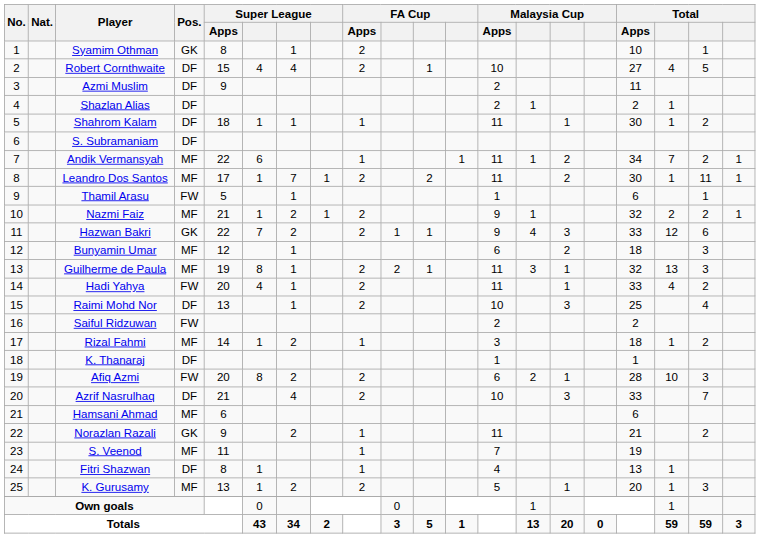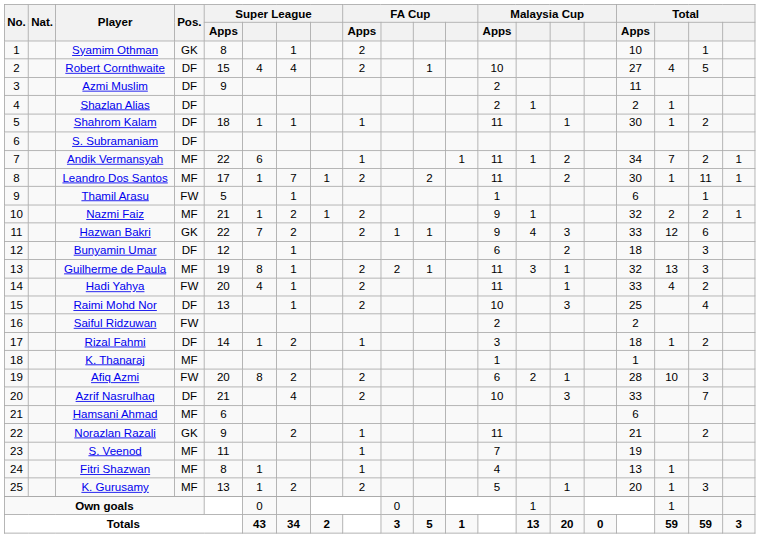Bunyamin Umar | Pos.: MF -> DF
Rizal Fahmi | Pos.: MF -> DF
K. Thanaraj | Pos.: DF -> MF
Fitri Shazwan | Pos.: DF -> MF
